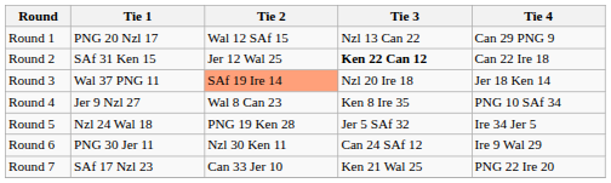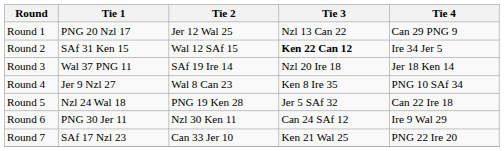Round 1 | Tie 2: Wal 12 SAf 15 -> Jer 12 Wal 25
Round 2 | Tie 2: Jer 12 Wal 25 -> Wal 12 SAf 15
Round 2 | Tie 4: Can 22 Ire 18 -> Ire 34 Jer 5
Round 3 | Tie 2: lightsalmon background -> no background
Round 5 | Tie 4: Ire 34 Jer 5 -> Can 22 Ire 18
